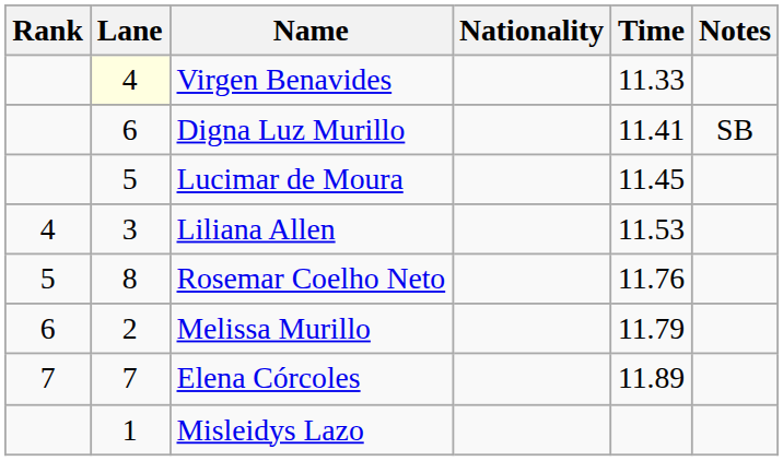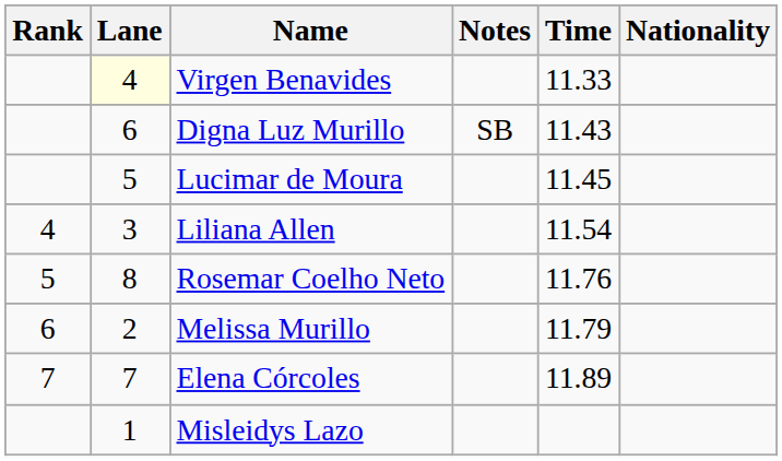columns swapped: Nationality <-> Notes
Digna Luz Murillo | Time: 11.41 -> 11.43
Liliana Allen | Time: 11.53 -> 11.54
